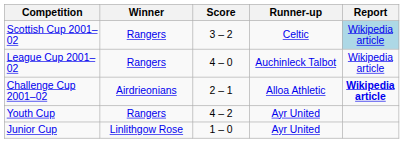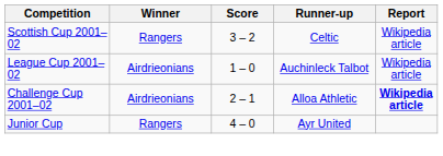Scottish Cup 2001–02 | Report: lightblue background -> no background
League Cup 2001–02 | Winner: Rangers -> Airdrieonians
League Cup 2001–02 | Score: 4 – 0 -> 1 – 0
- row: Youth Cup | Rangers | 4 – 2 | Ayr United
Junior Cup | Winner: Linlithgow Rose -> Rangers
Junior Cup | Score: 1 – 0 -> 4 – 0
